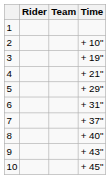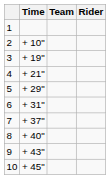columns swapped: Rider <-> Time
